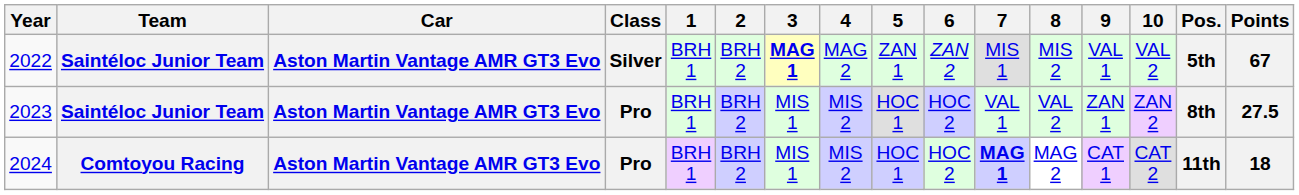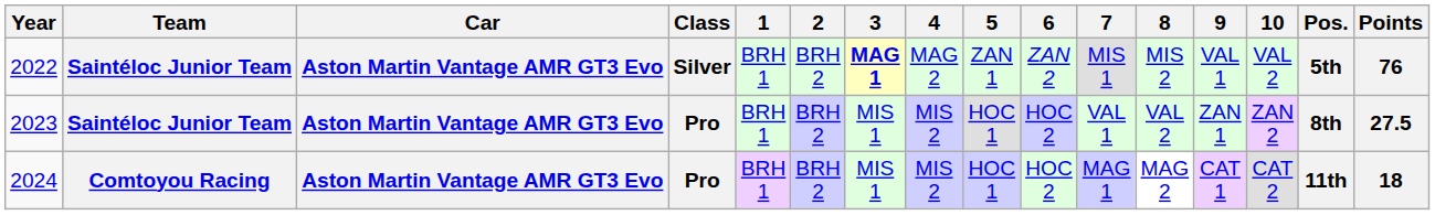2022 | Points: 67 -> 76
2024 | 7: bold -> normal
